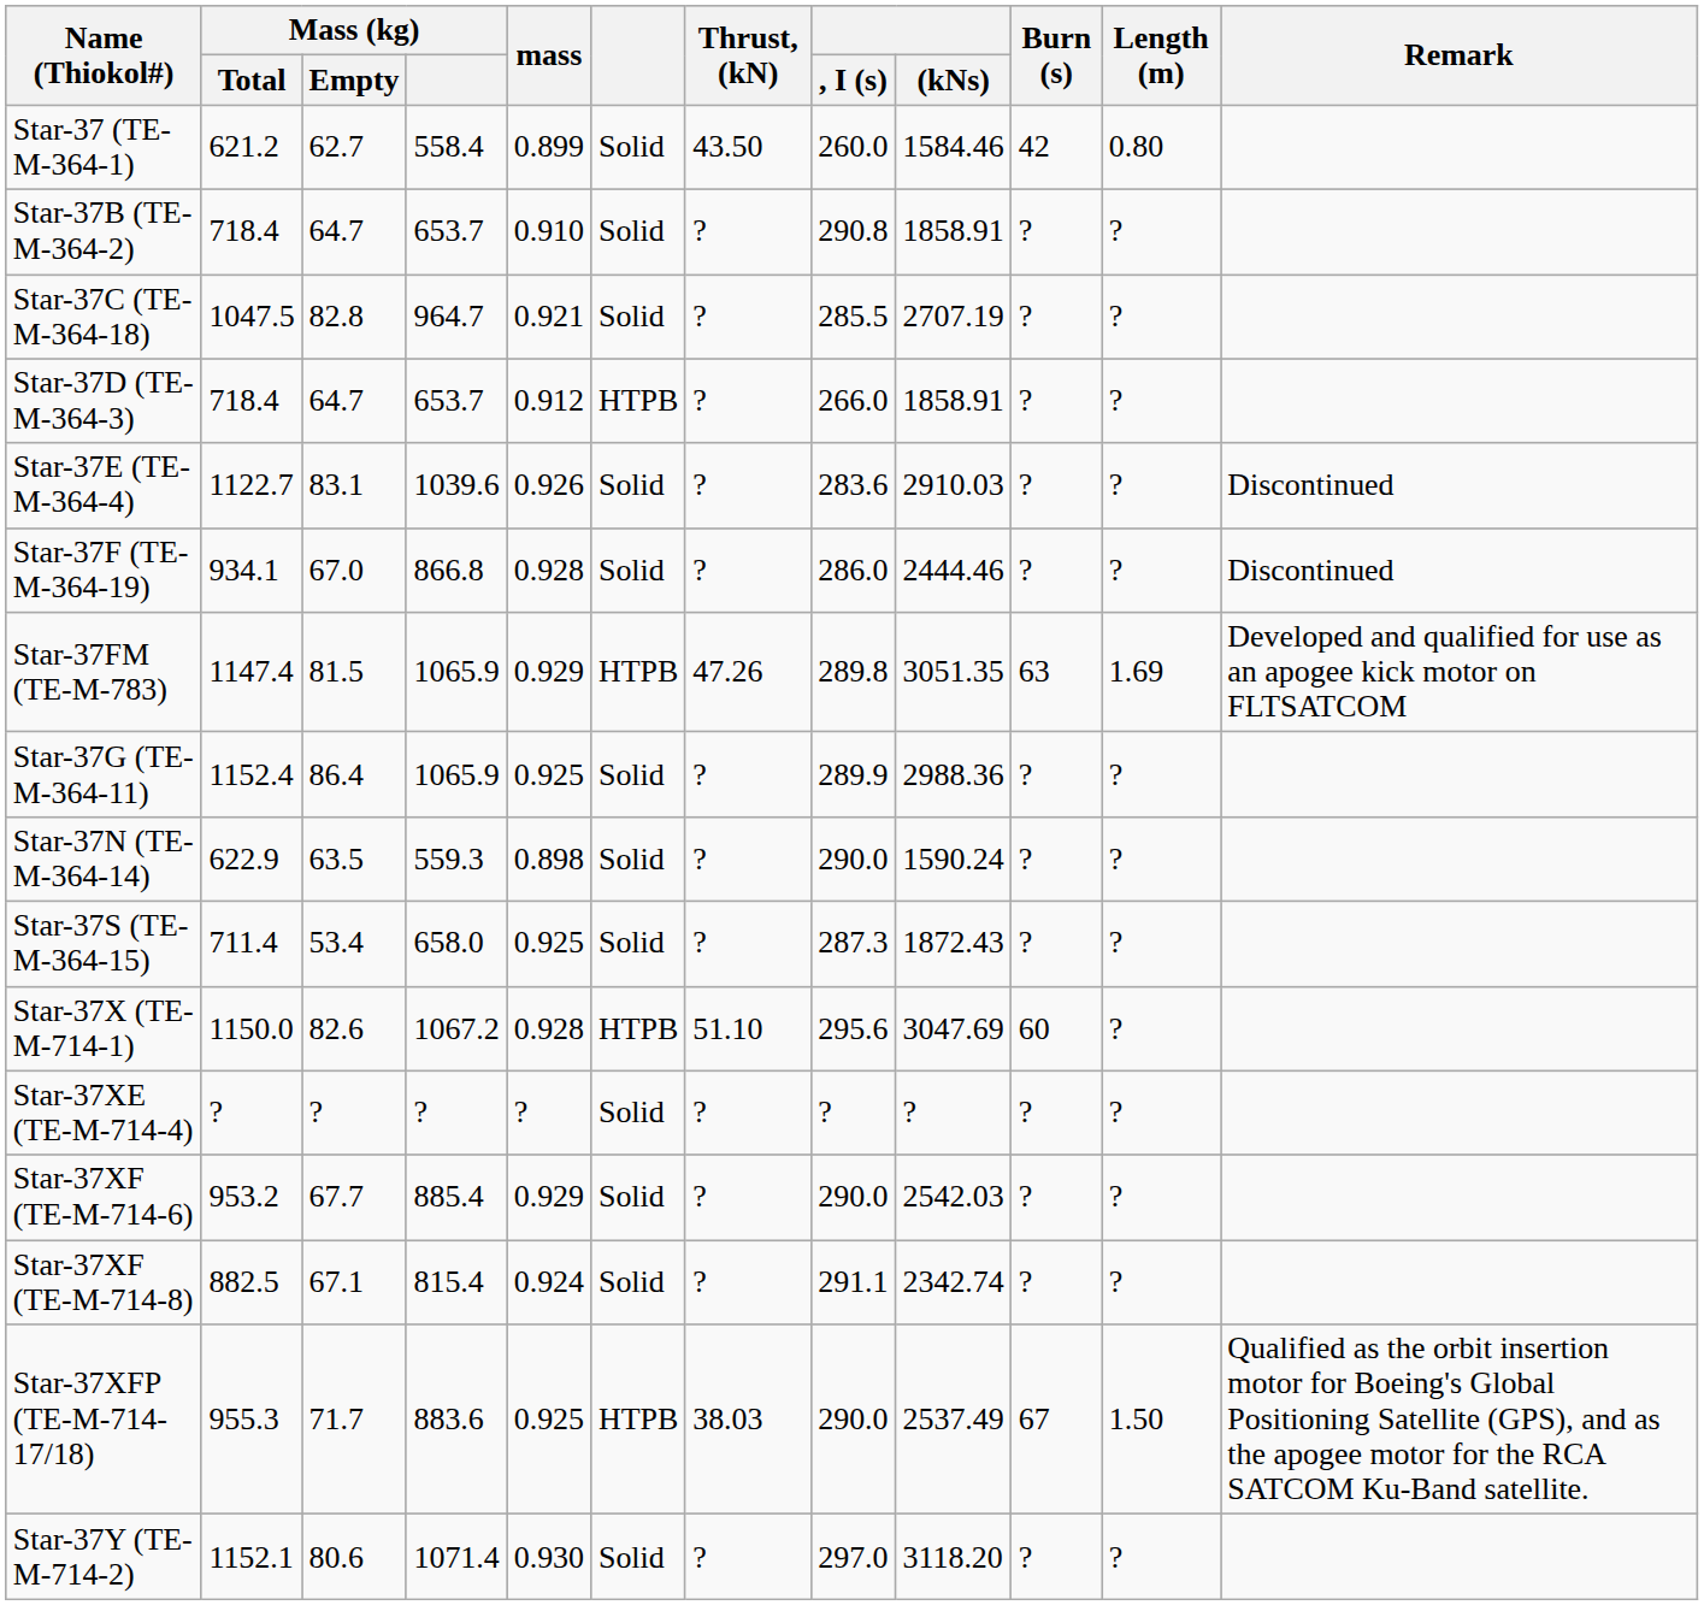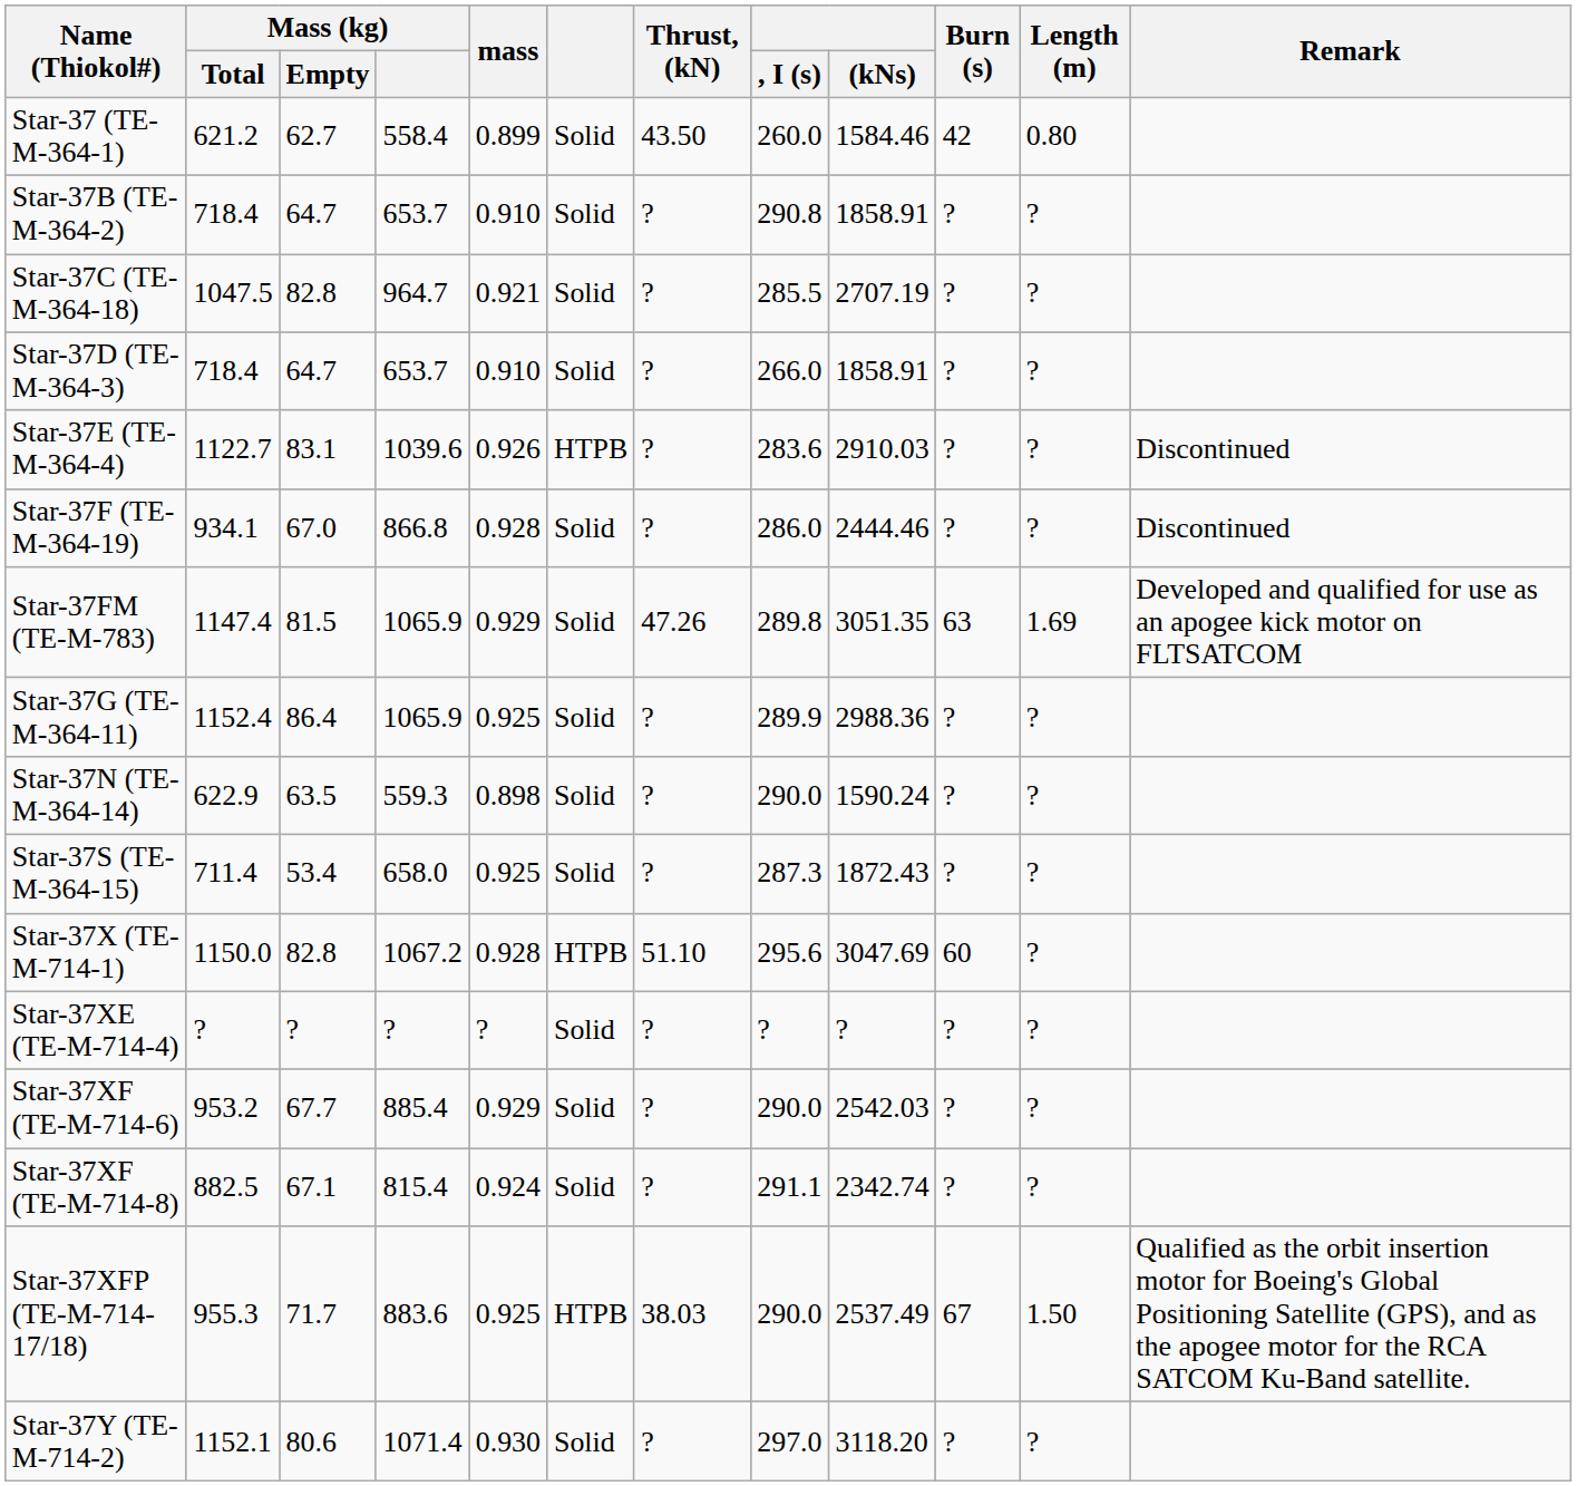Star-37D (TE-M-364-3) | mass: 0.912 -> 0.910
Star-37D (TE-M-364-3) | column 6: HTPB -> Solid
Star-37E (TE-M-364-4) | column 6: Solid -> HTPB
Star-37FM (TE-M-783) | column 6: HTPB -> Solid
Star-37X (TE-M-714-1) | Mass (kg) / Empty: 82.6 -> 82.8
